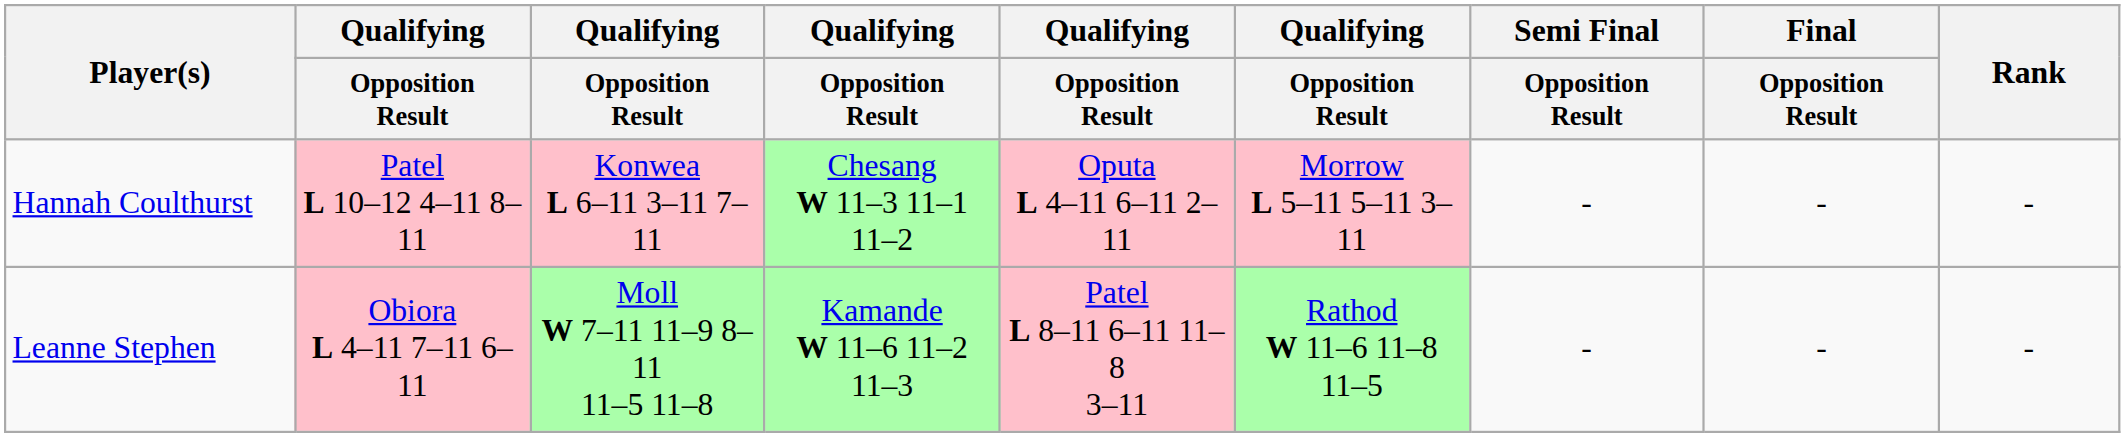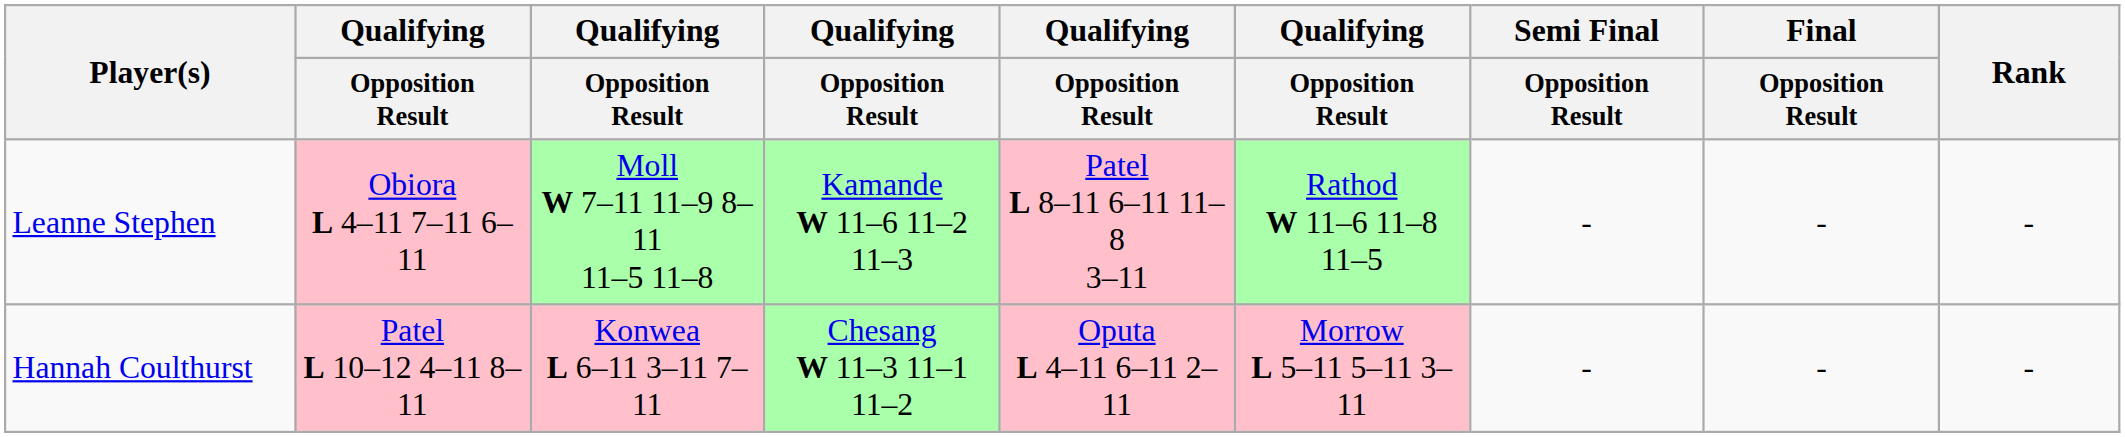rows swapped: Leanne Stephen <-> Hannah Coulthurst
